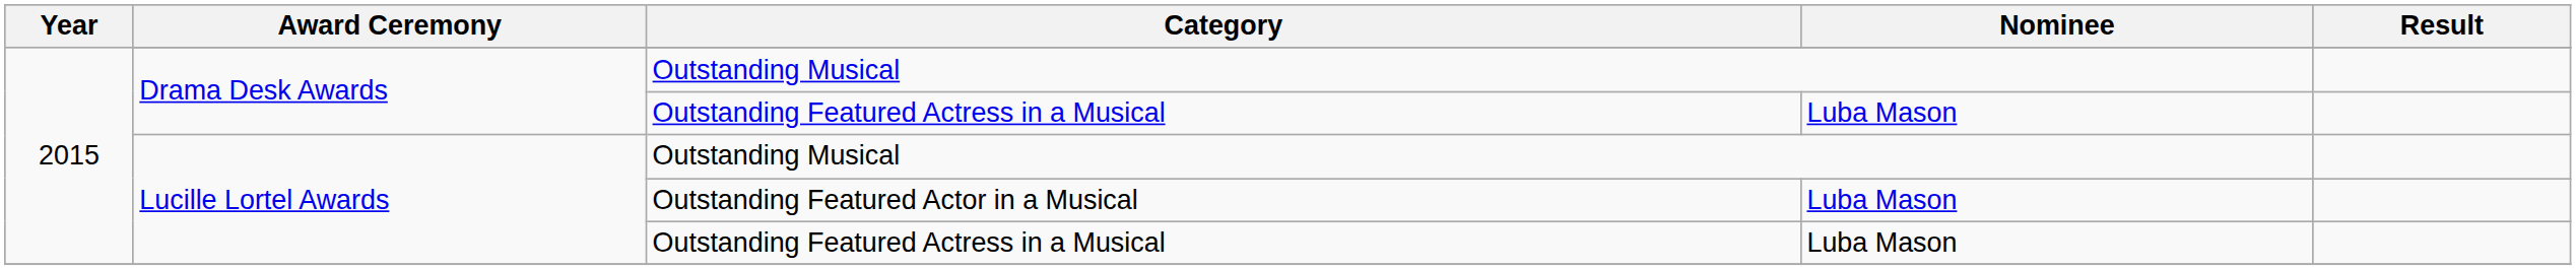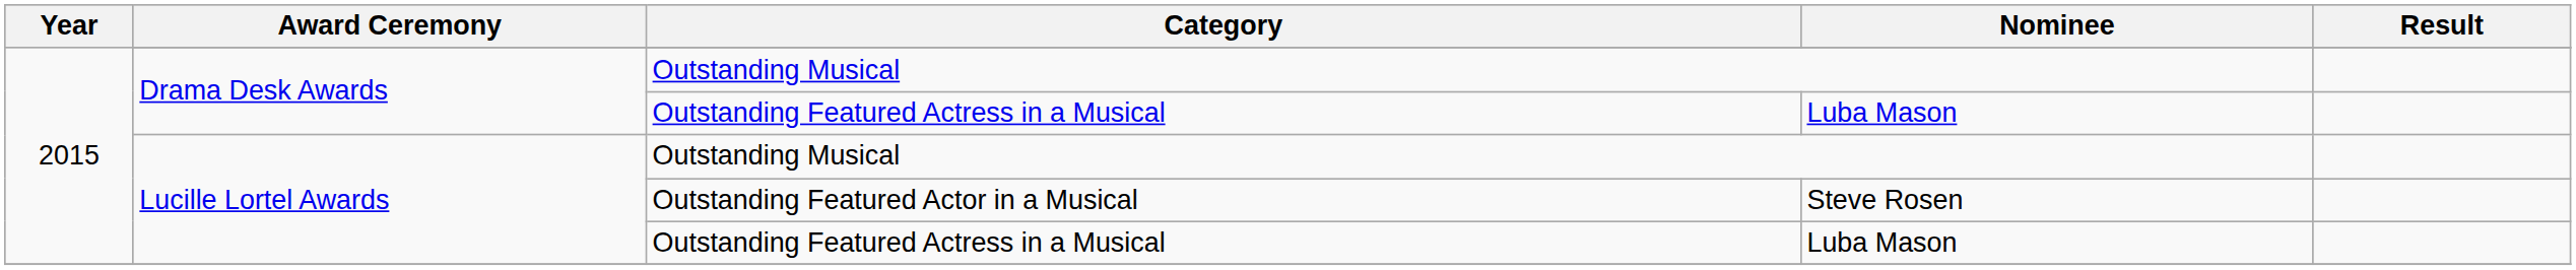Outstanding Featured Actor in a Musical | Nominee: Luba Mason -> Steve Rosen
